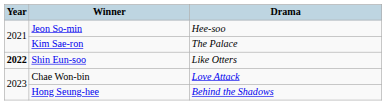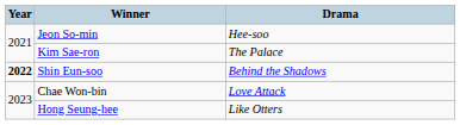Shin Eun-soo | Drama: Like Otters -> Behind the Shadows
Hong Seung-hee | Drama: Behind the Shadows -> Like Otters
